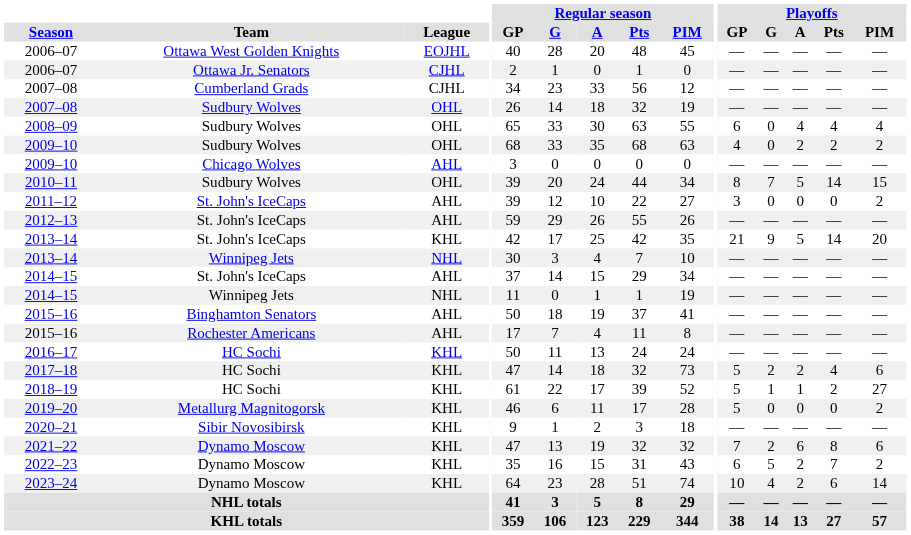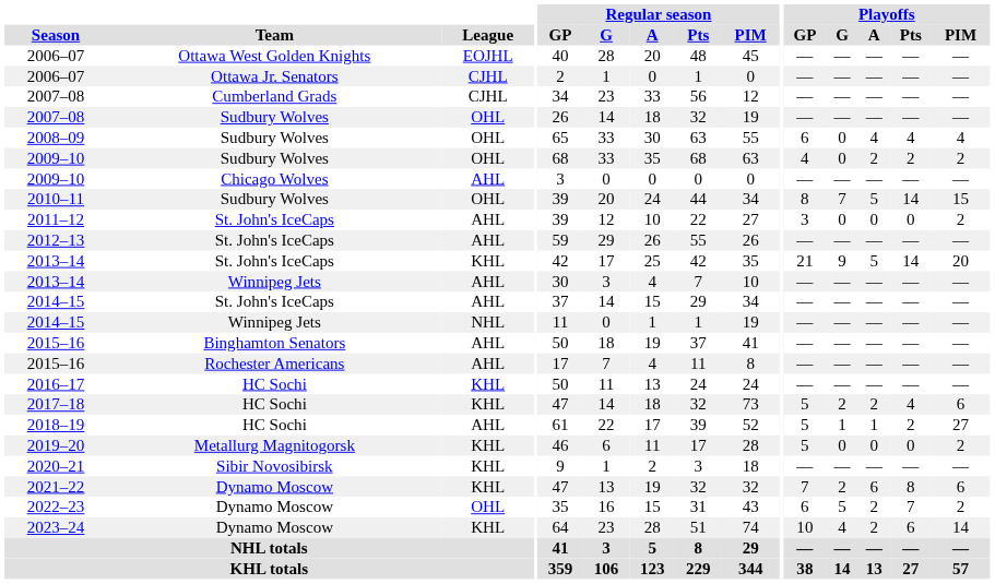2013–14 / Winnipeg Jets | League: NHL -> AHL
2018–19 | League: KHL -> AHL
2022–23 | League: KHL -> OHL
